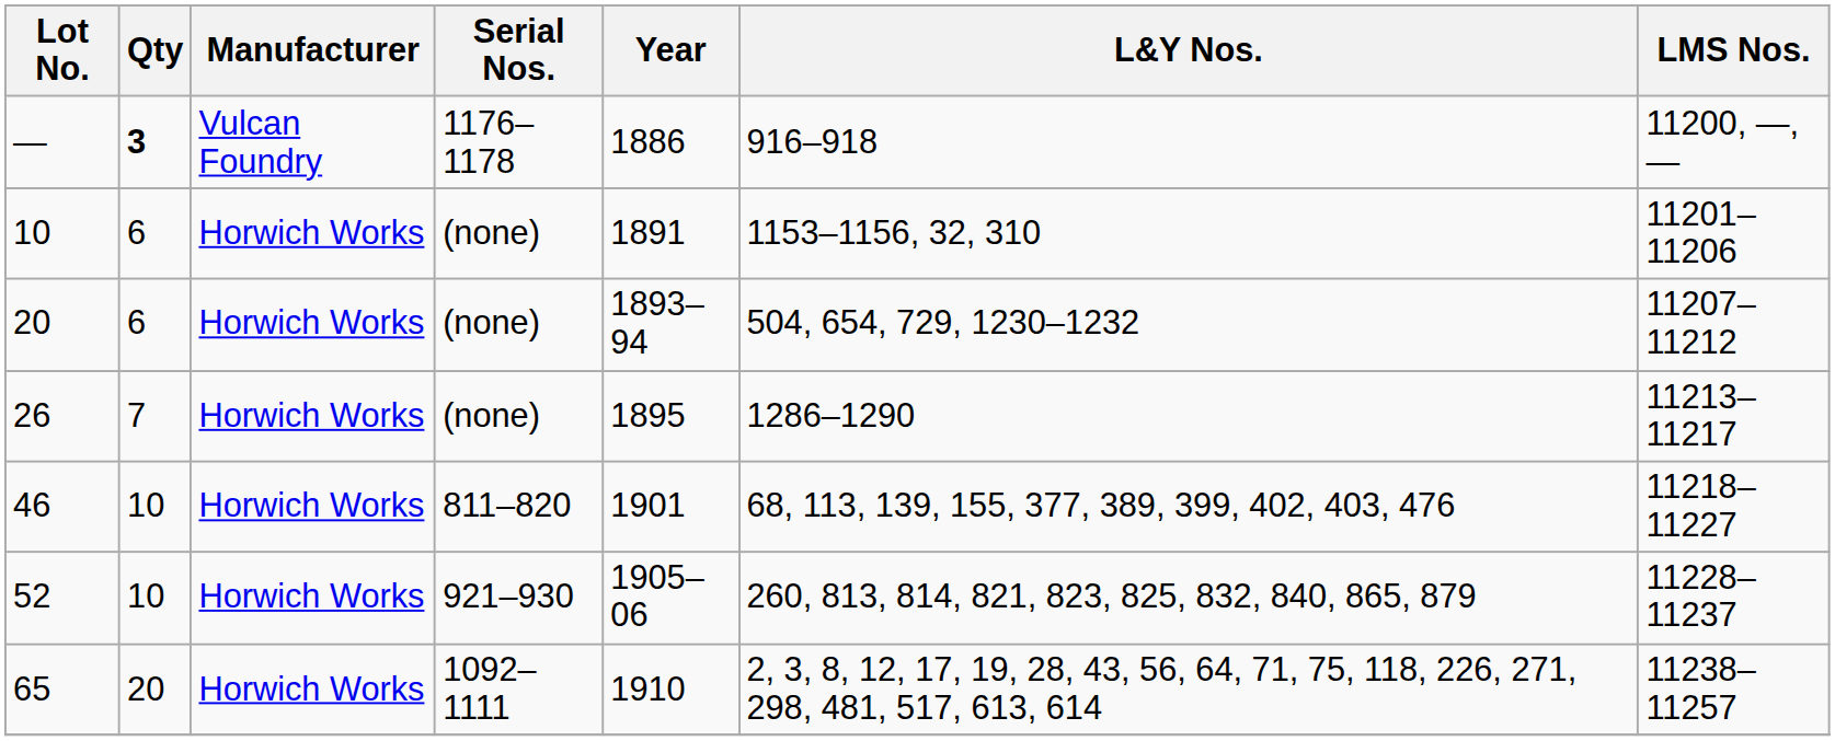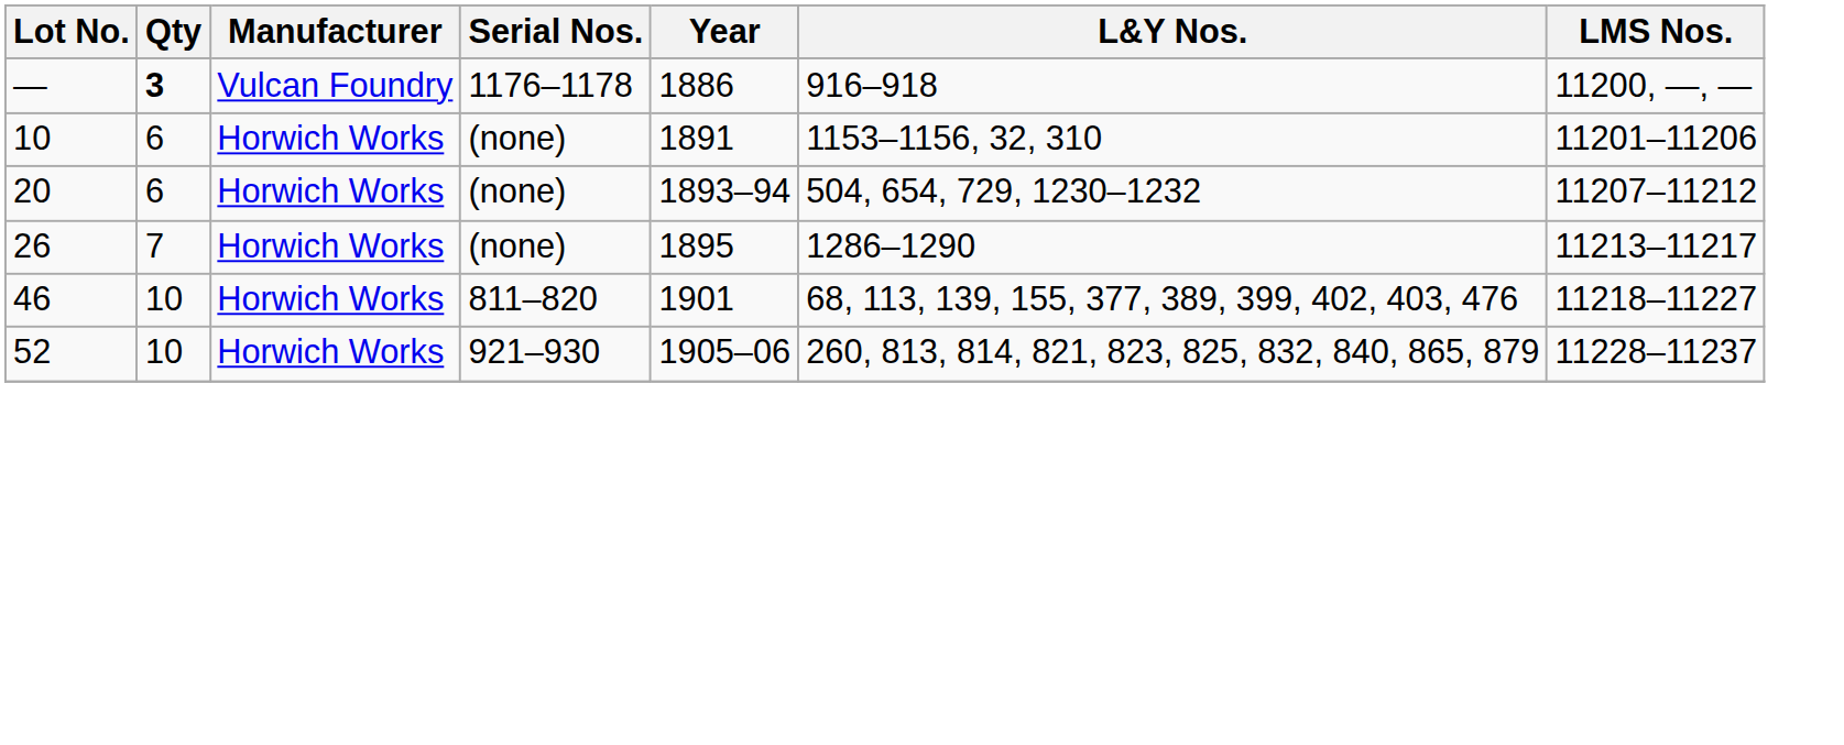- row: 65 | 20 | Horwich Works | 1092–1111 | 1910 | 2, 3, 8, 12, 17, 19, 28, 43, 56, 64, 71, 75, 118, 226, 271, 298, 481, 517, 613, 614 | 11238–11257
